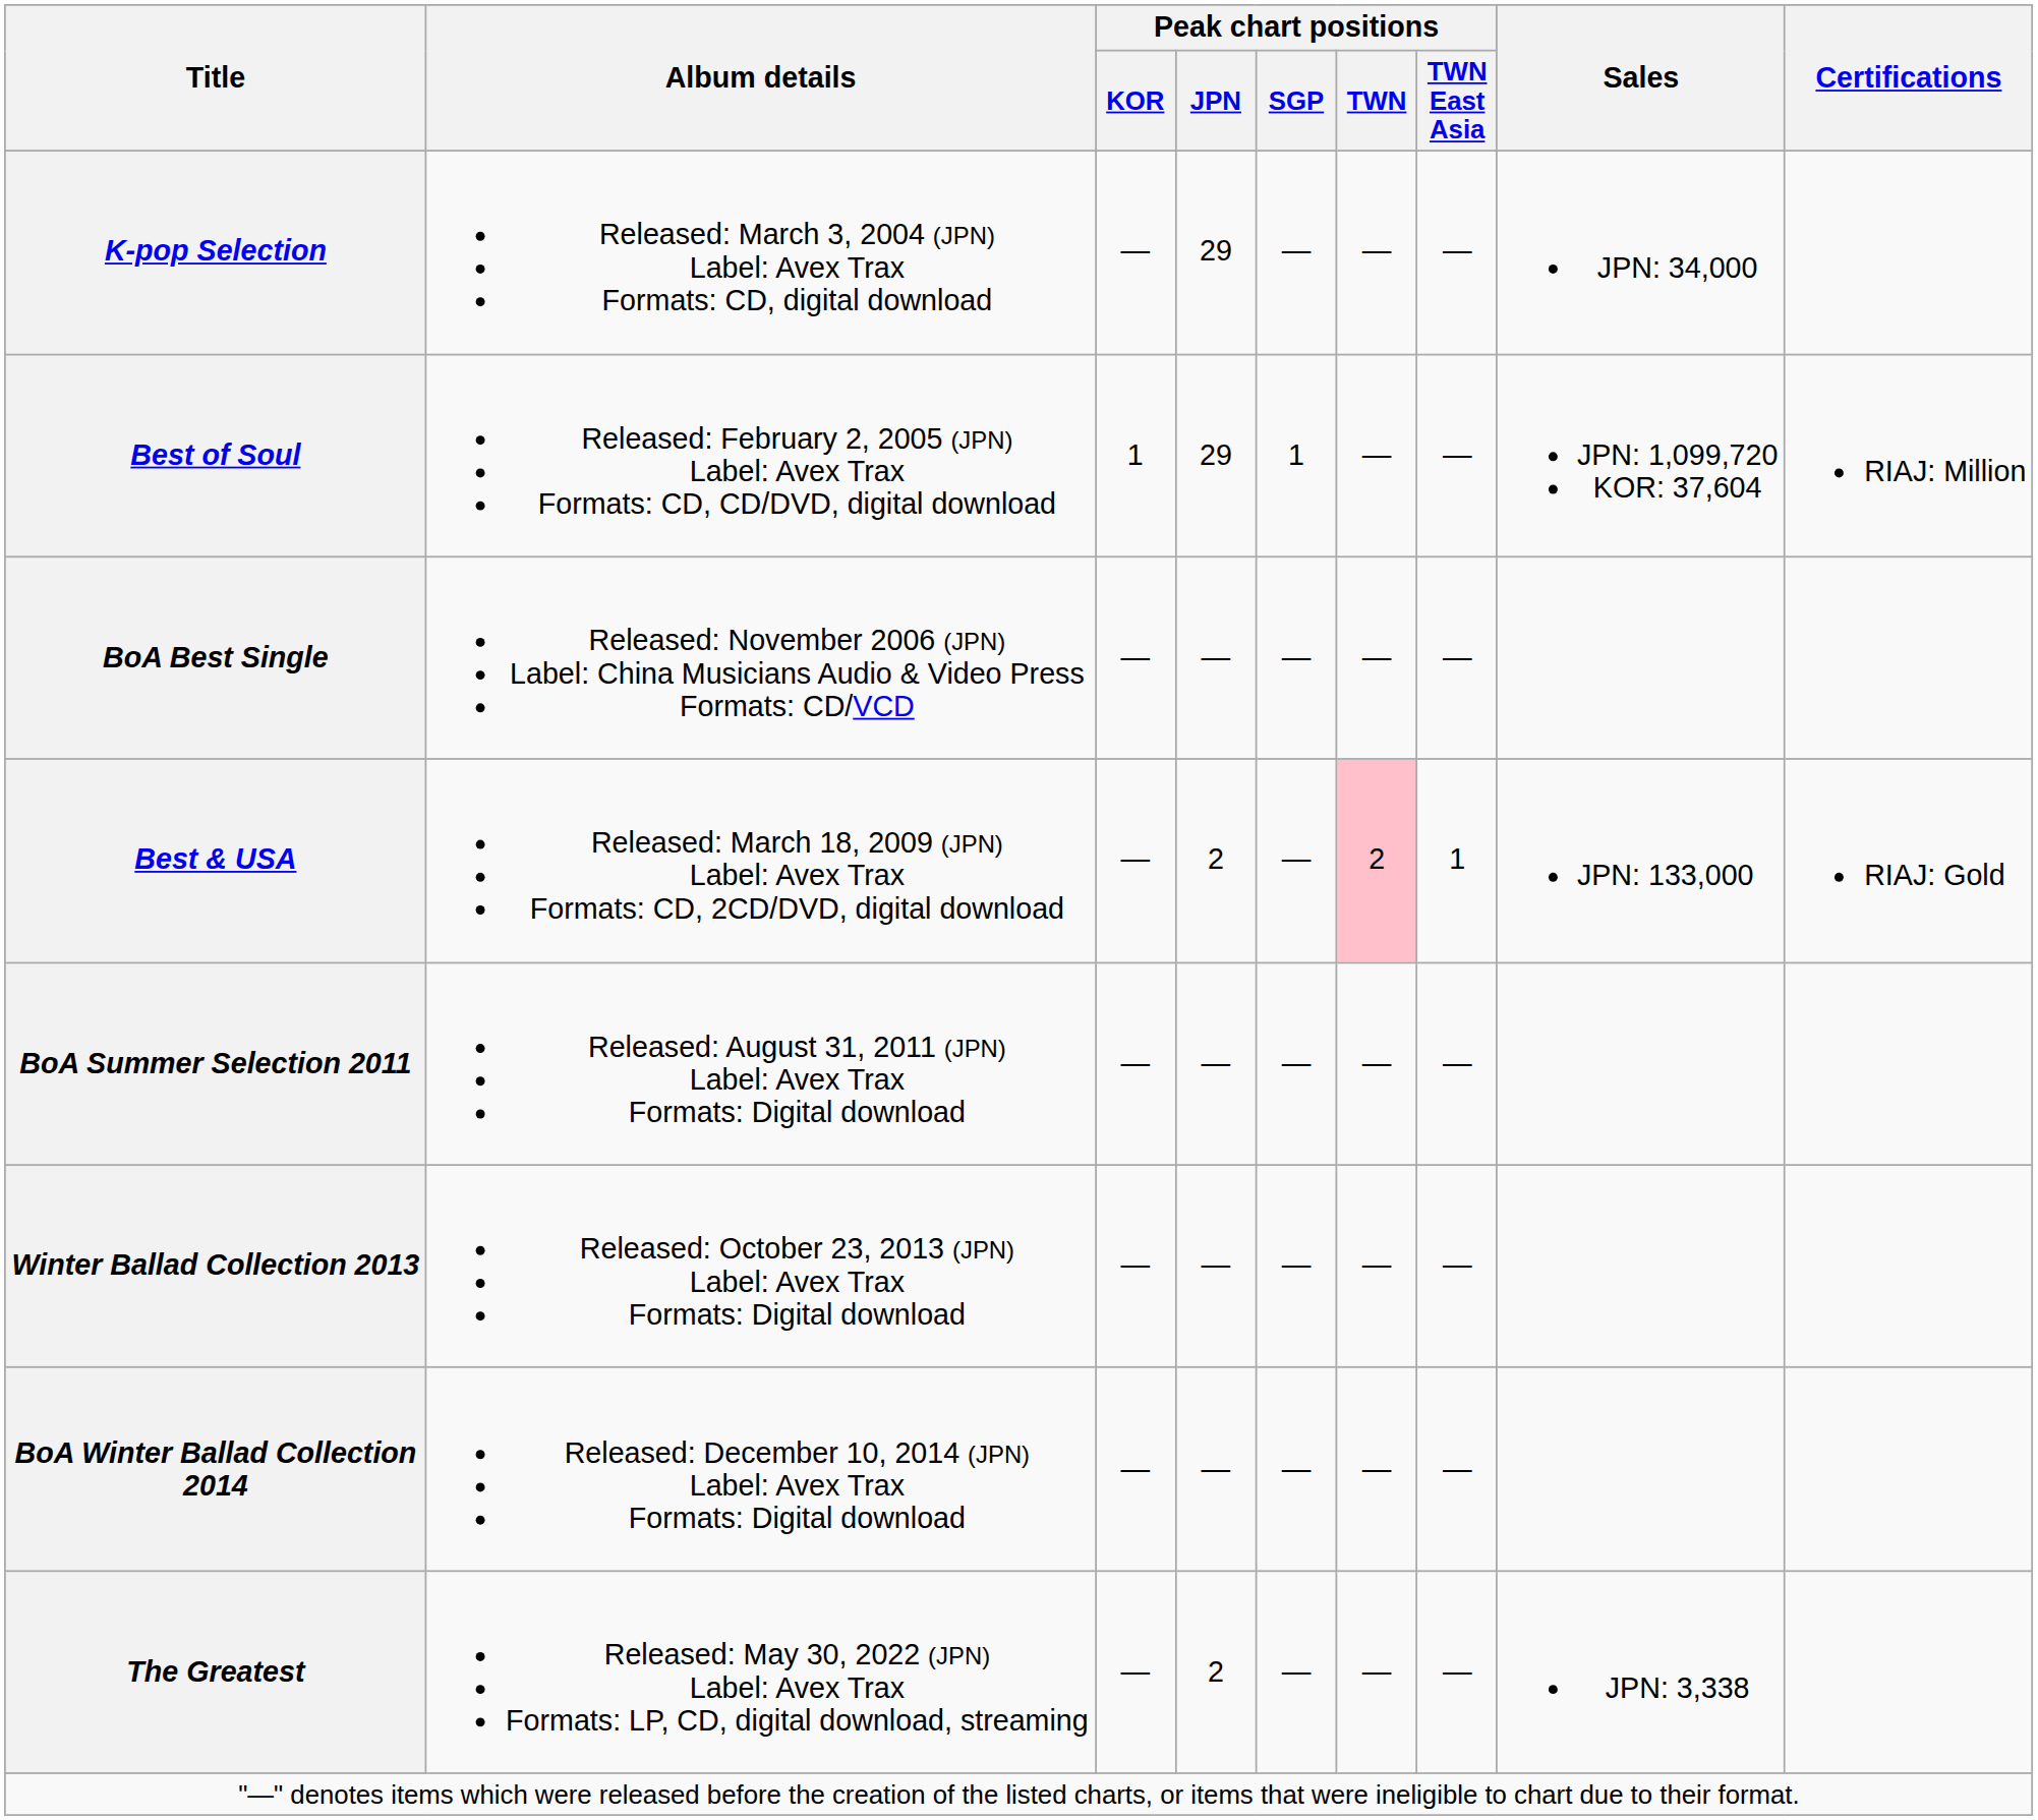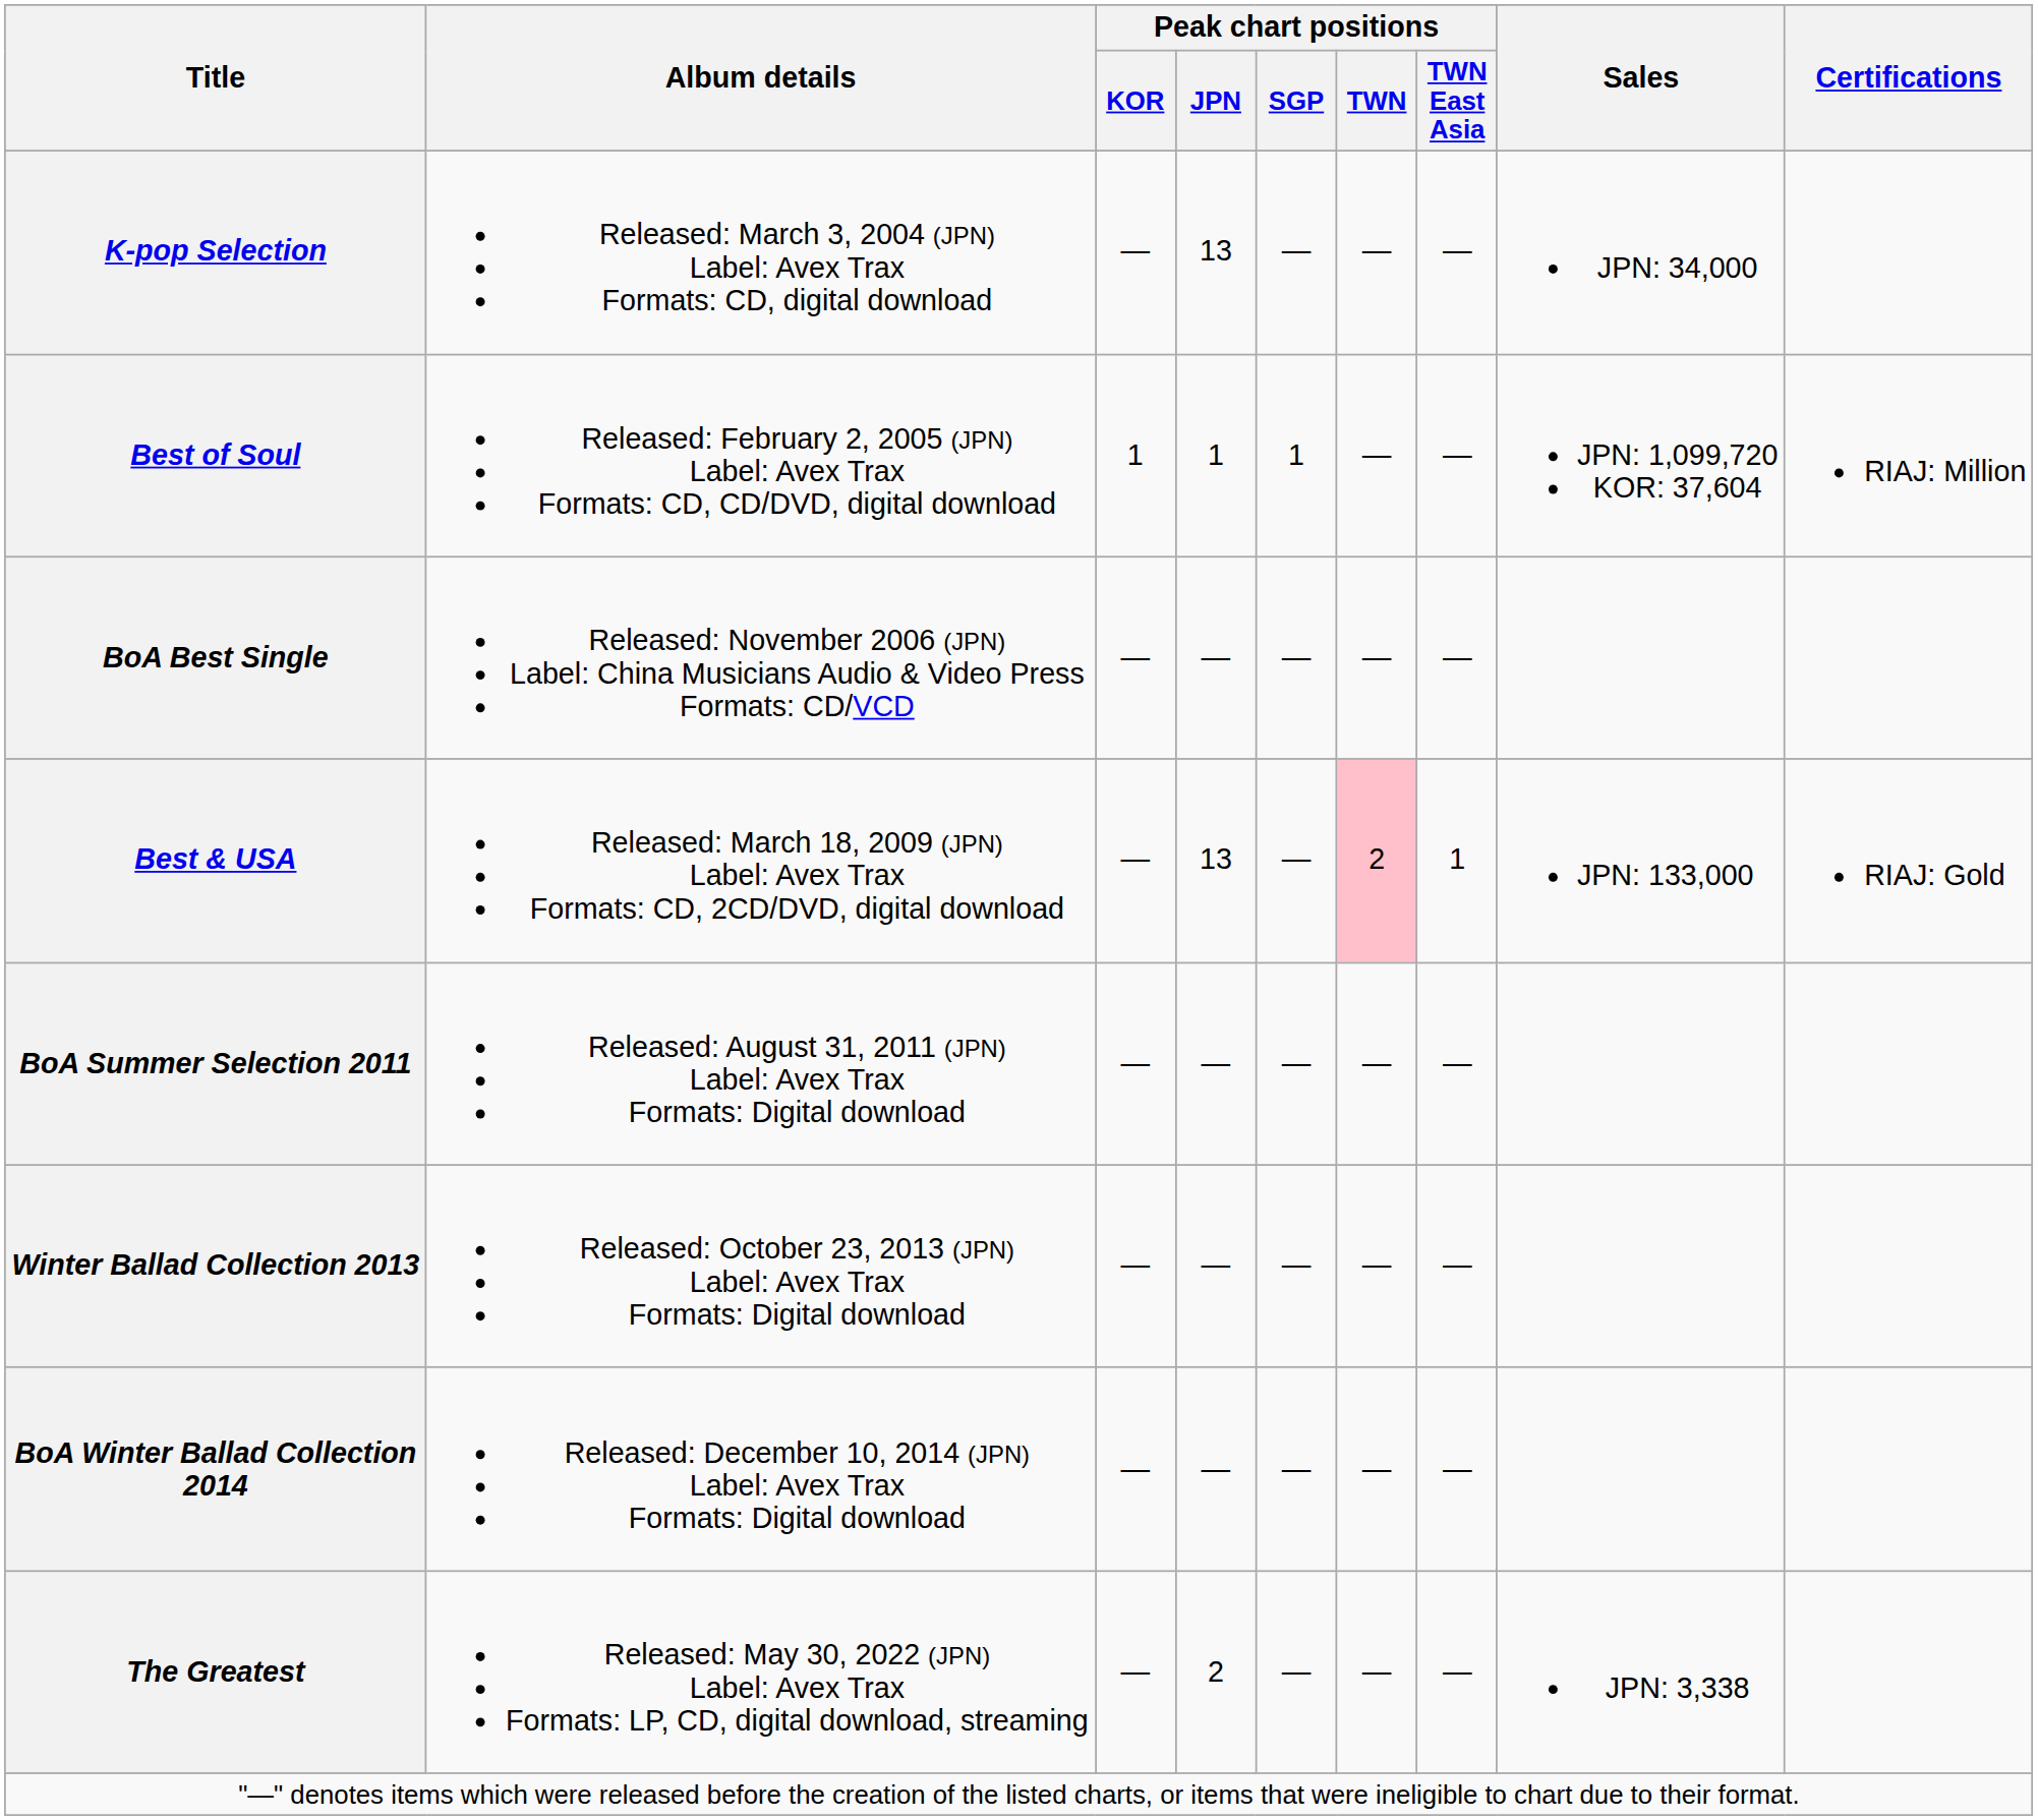K-pop Selection | Peak chart positions / JPN: 29 -> 13
Best of Soul | Peak chart positions / JPN: 29 -> 1
Best & USA | Peak chart positions / JPN: 2 -> 13
